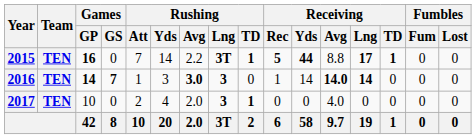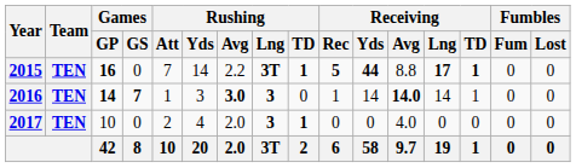2016 | Receiving / Lng: bold -> normal
2016 | Receiving / TD: 0 -> 1
